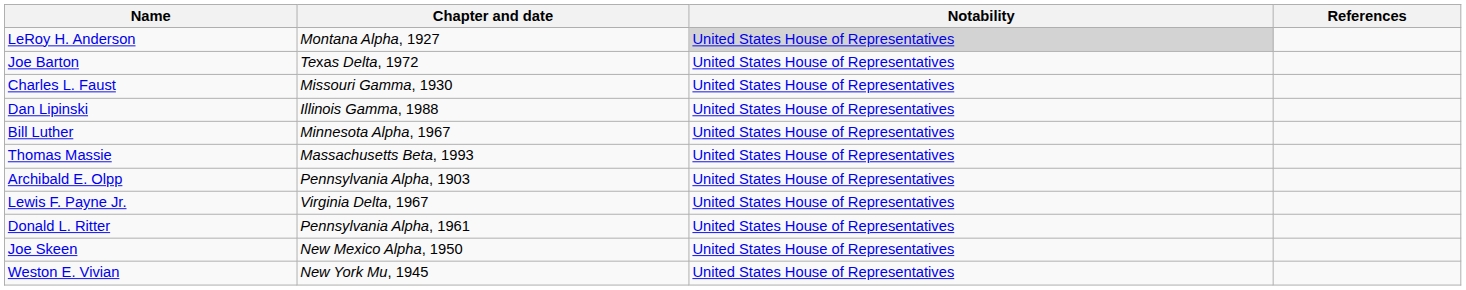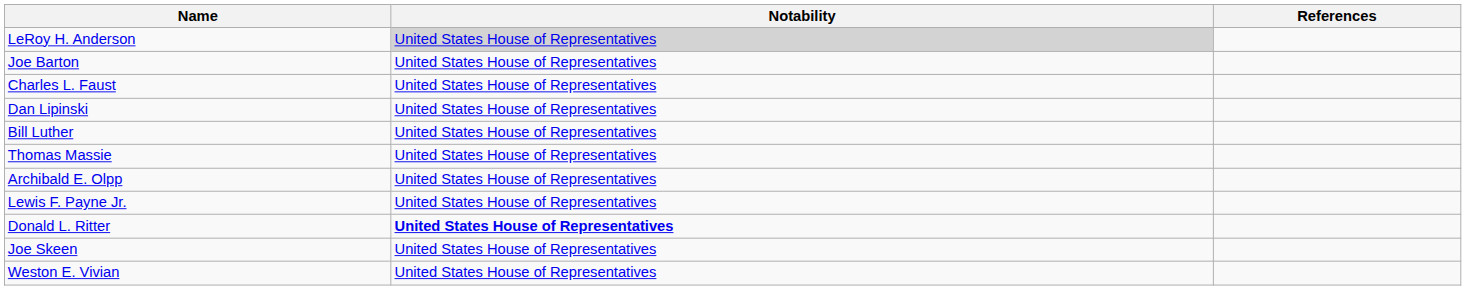- column: Chapter and date | Montana Alpha, 1927 | Texas Delta, 1972 | Missouri Gamma, 1930 | Illinois Gamma, 1988 | Minnesota Alpha, 1967 | Massachusetts Beta, 1993 | Pennsylvania Alpha, 1903 | Virginia Delta, 1967 | Pennsylvania Alpha, 1961 | New Mexico Alpha, 1950 | New York Mu, 1945
Donald L. Ritter | Notability: normal -> bold
